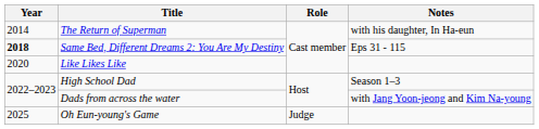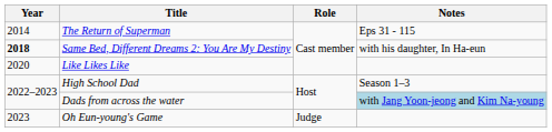The Return of Superman | Notes: with his daughter, In Ha-eun -> Eps 31 - 115
Same Bed, Different Dreams 2: You Are My Destiny | Notes: Eps 31 - 115 -> with his daughter, In Ha-eun
Dads from across the water | Notes: no background -> lightblue background
Oh Eun-young's Game | Year: 2025 -> 2023
